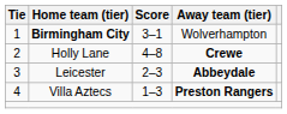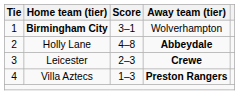Holly Lane | Away team (tier): Crewe -> Abbeydale
Leicester | Away team (tier): Abbeydale -> Crewe
